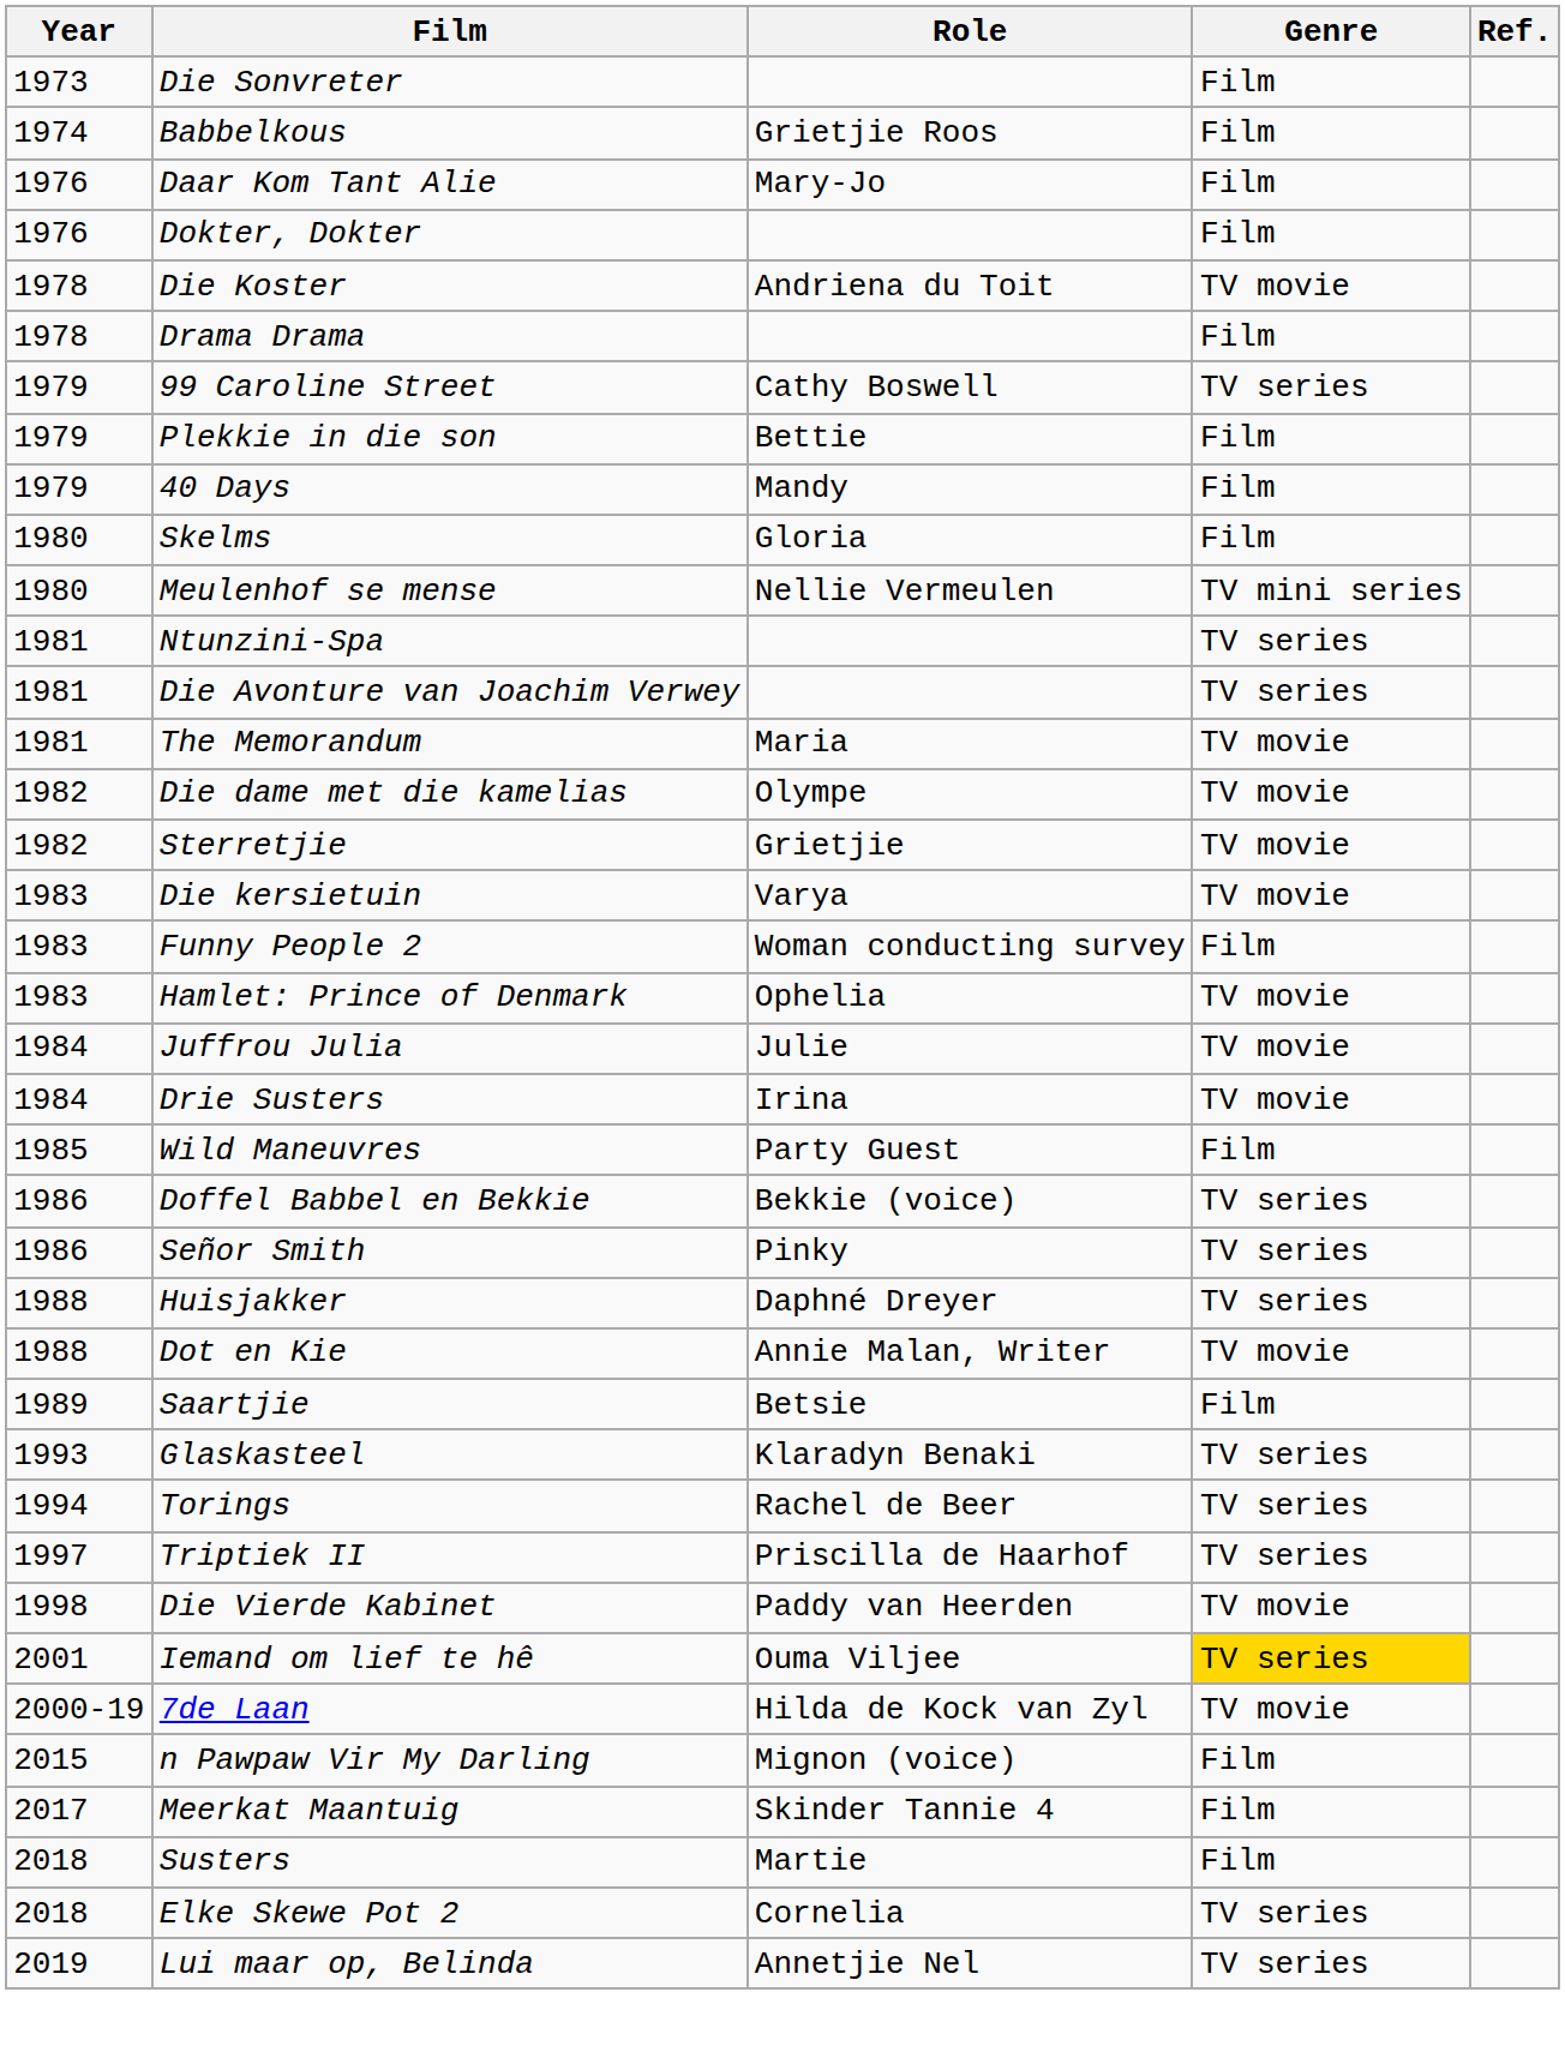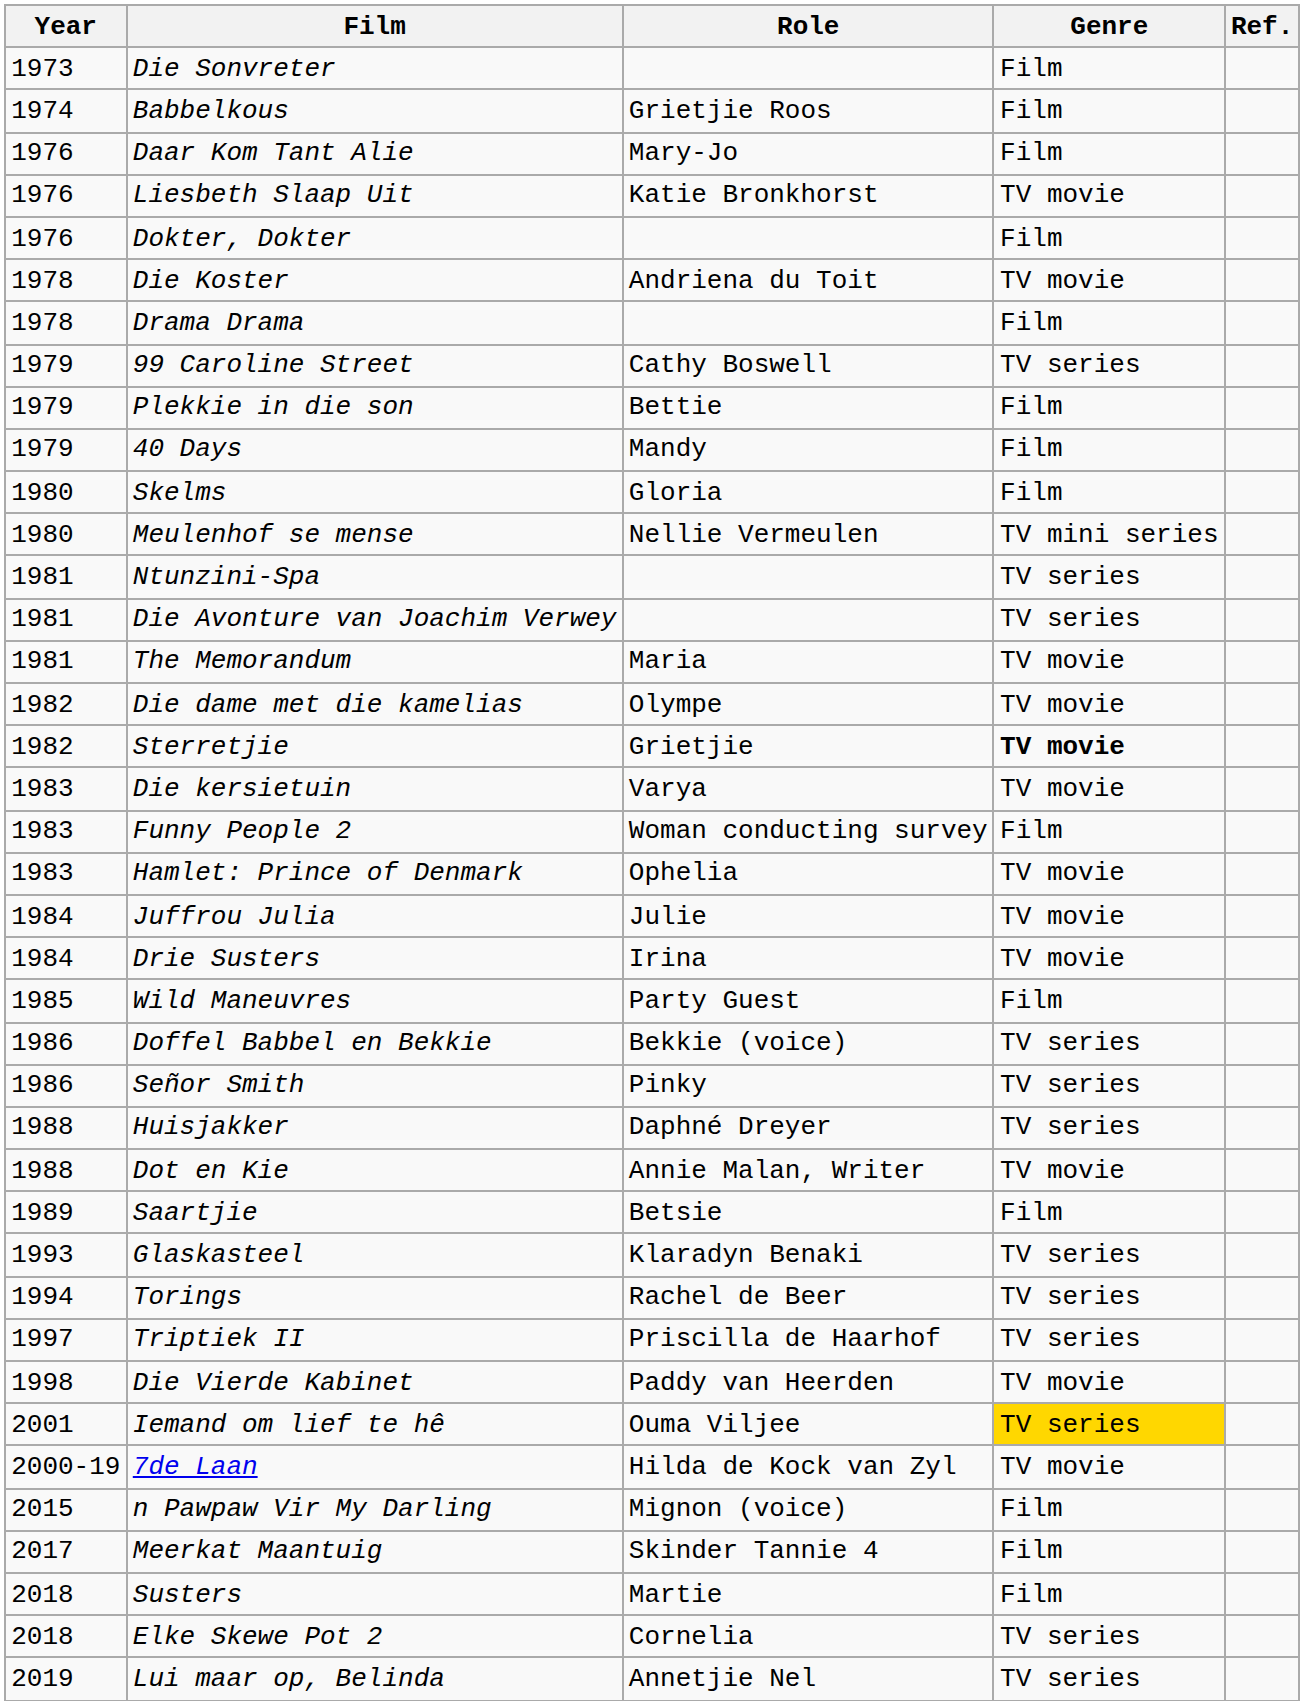+ row: 1976 | Liesbeth Slaap Uit | Katie Bronkhorst | TV movie
Sterretjie | Genre: normal -> bold
